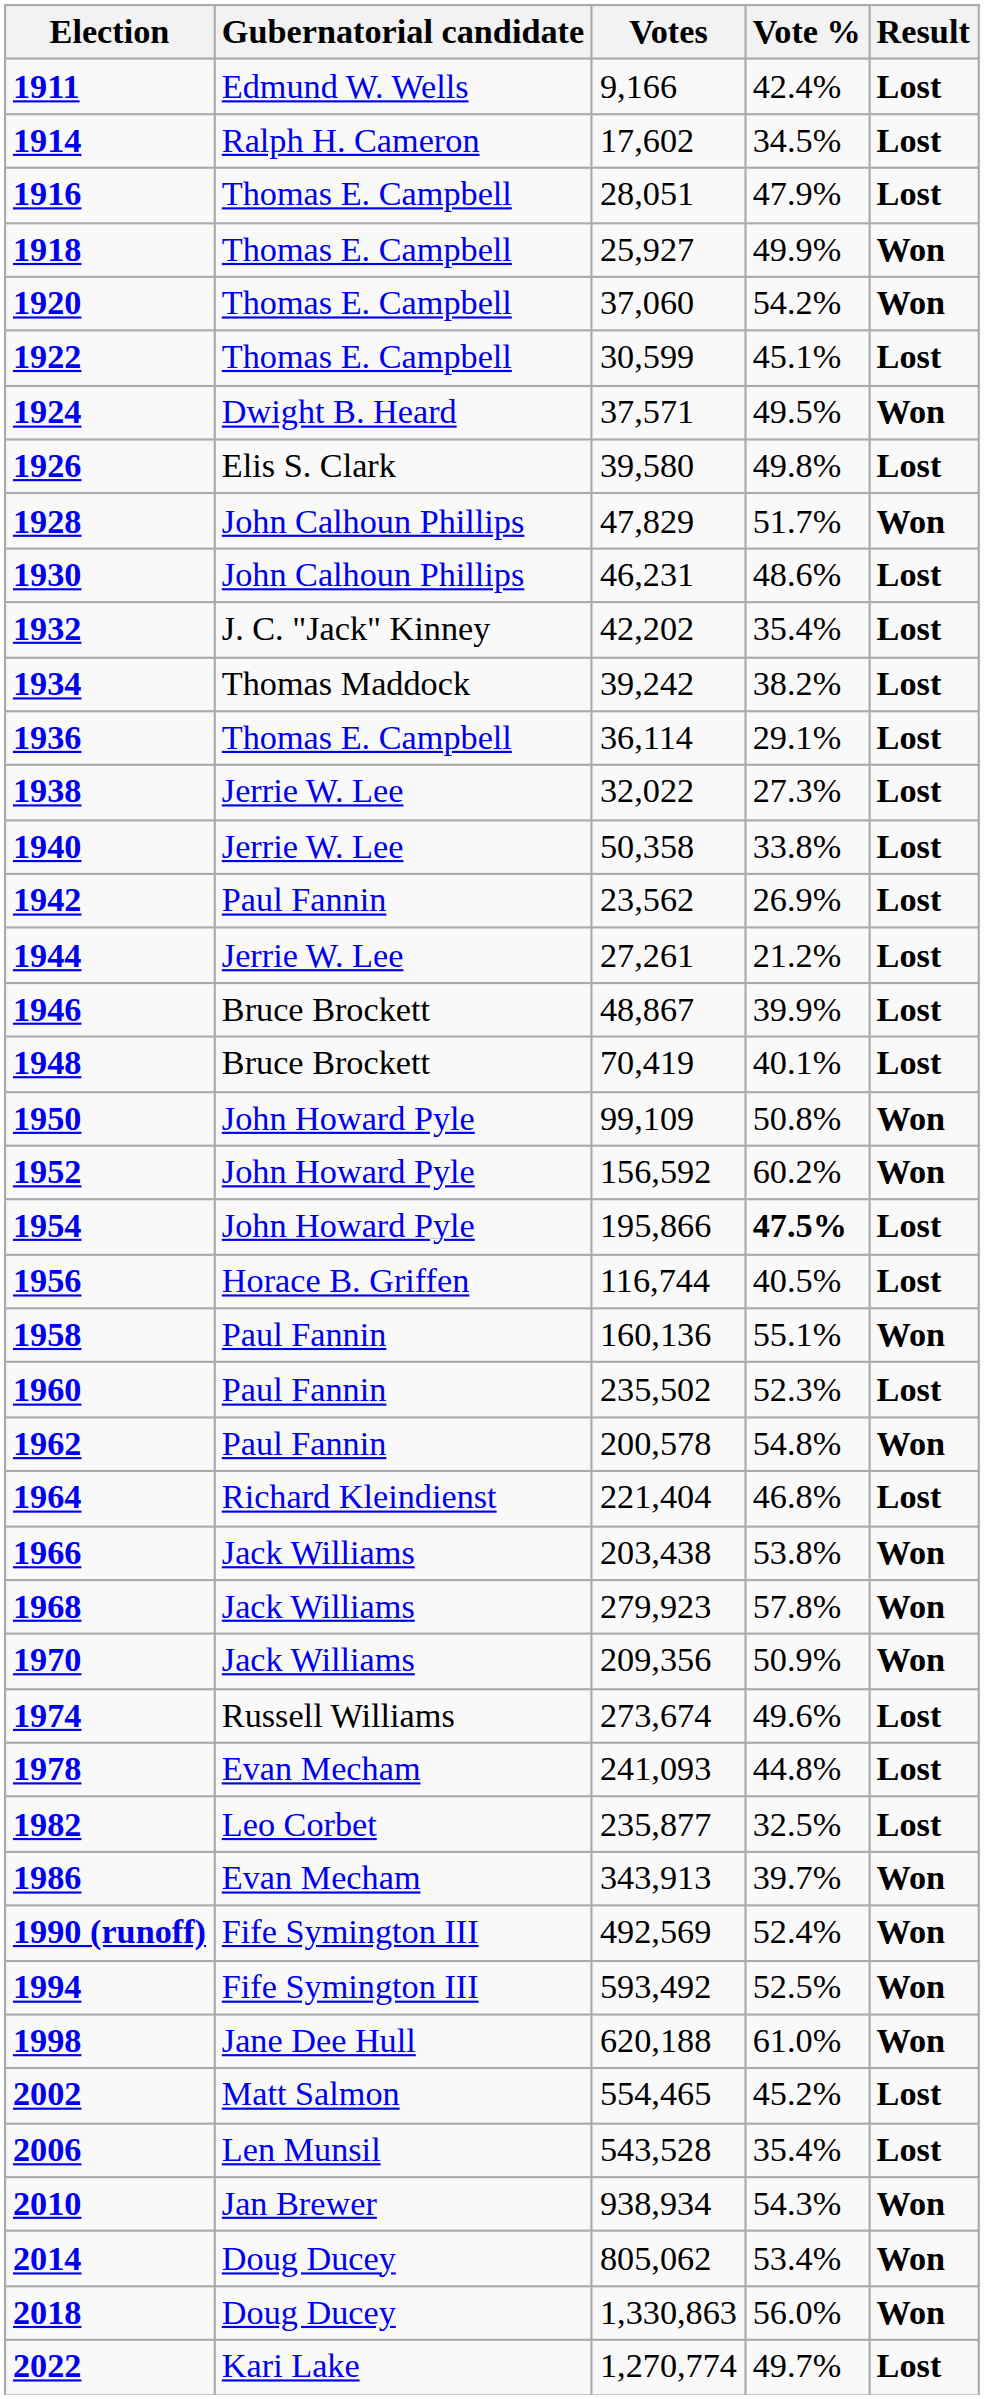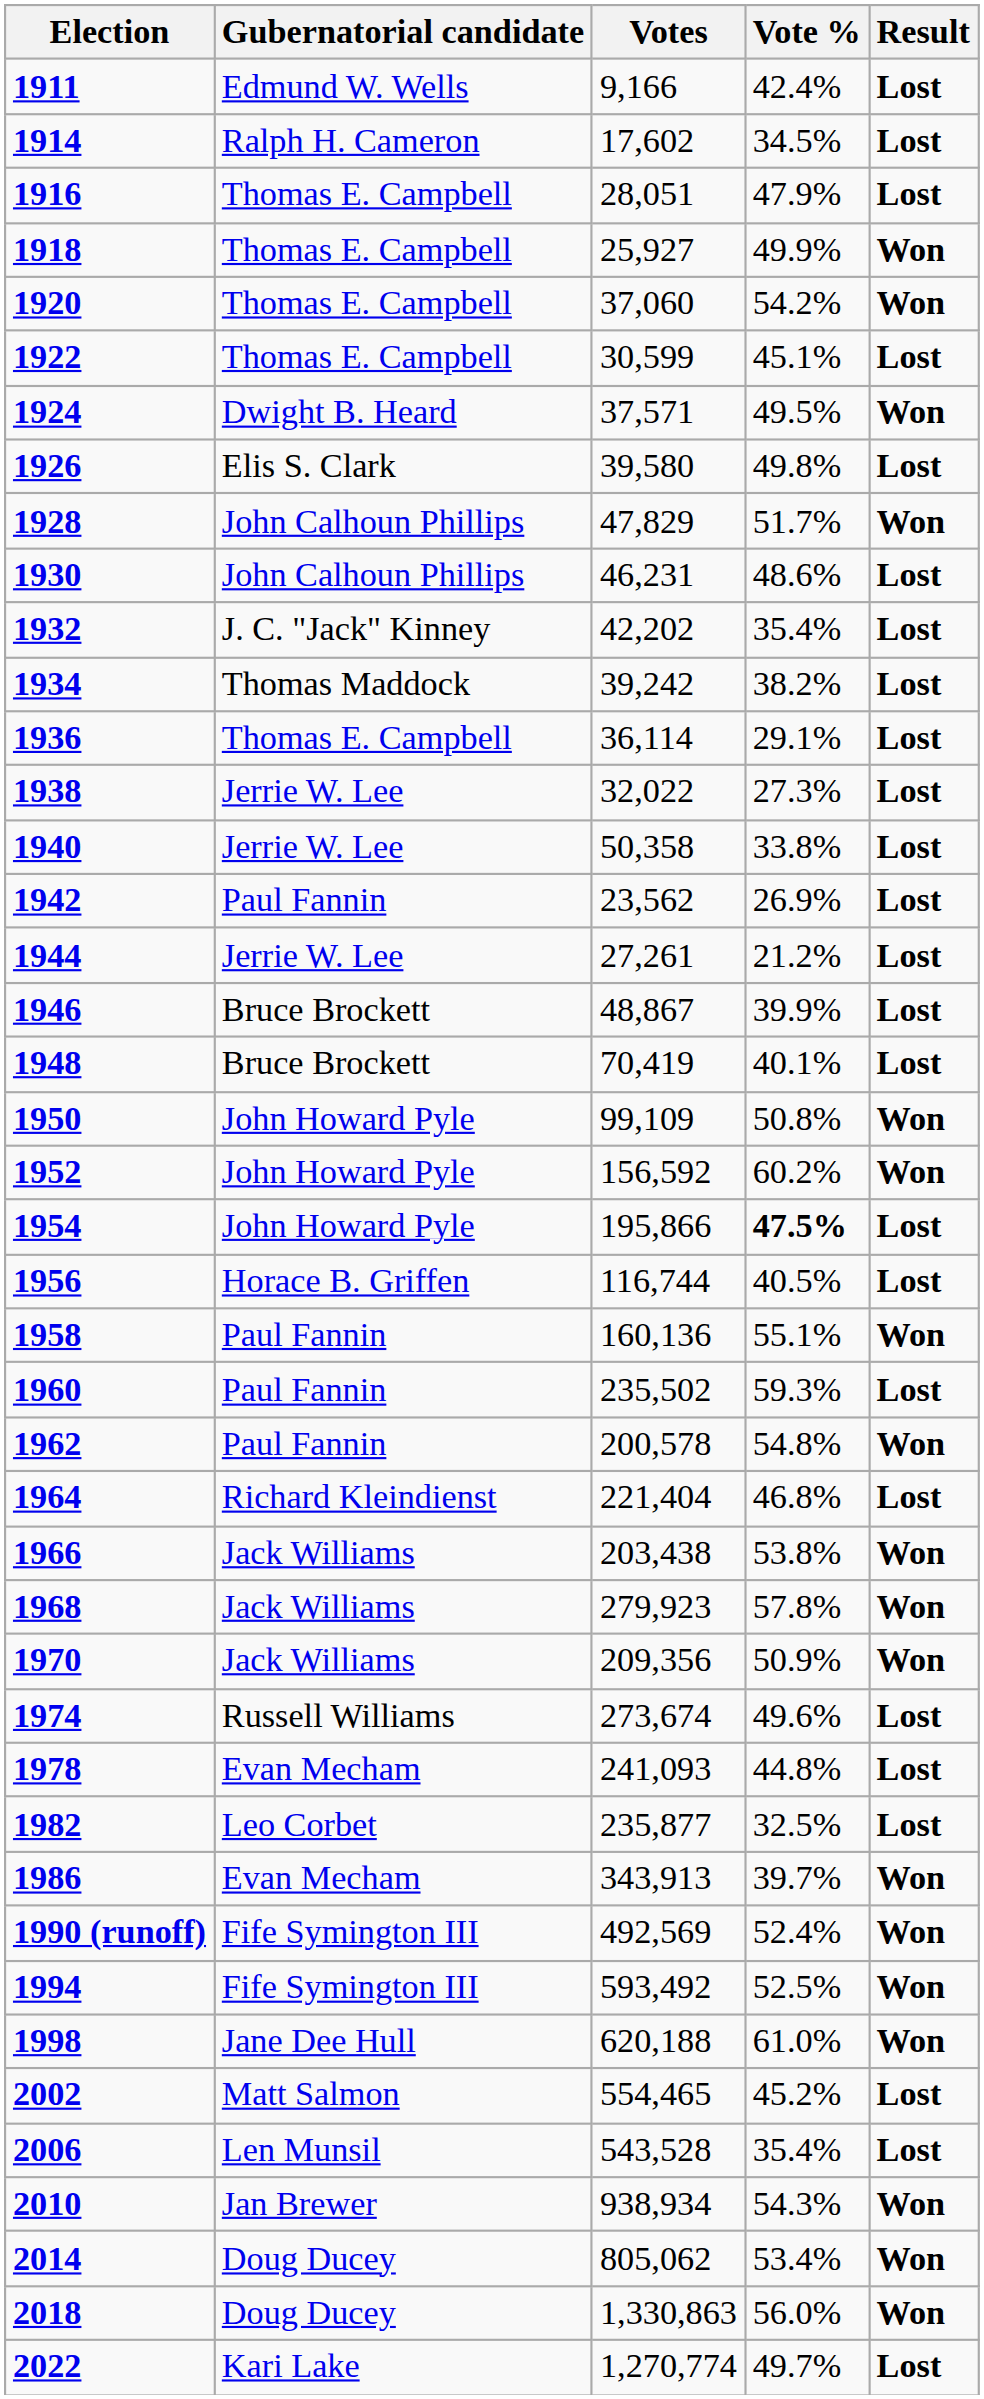1960 | Vote %: 52.3% -> 59.3%
